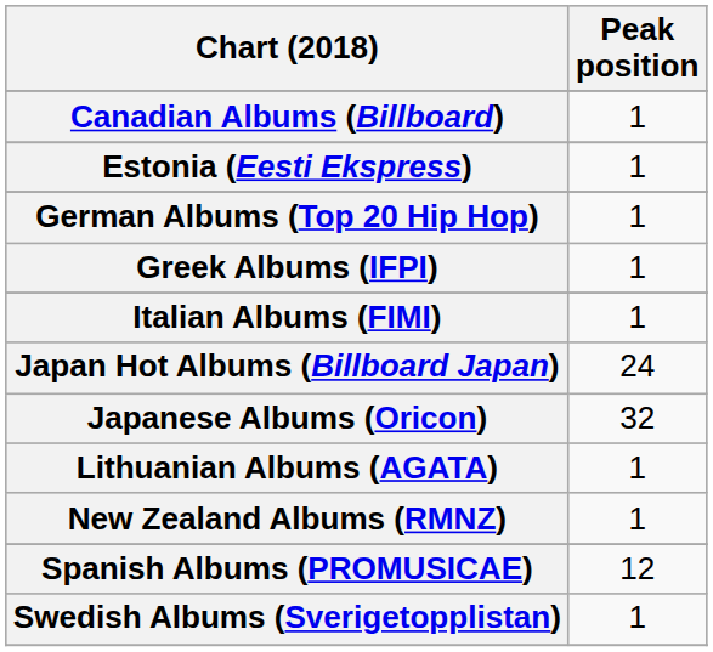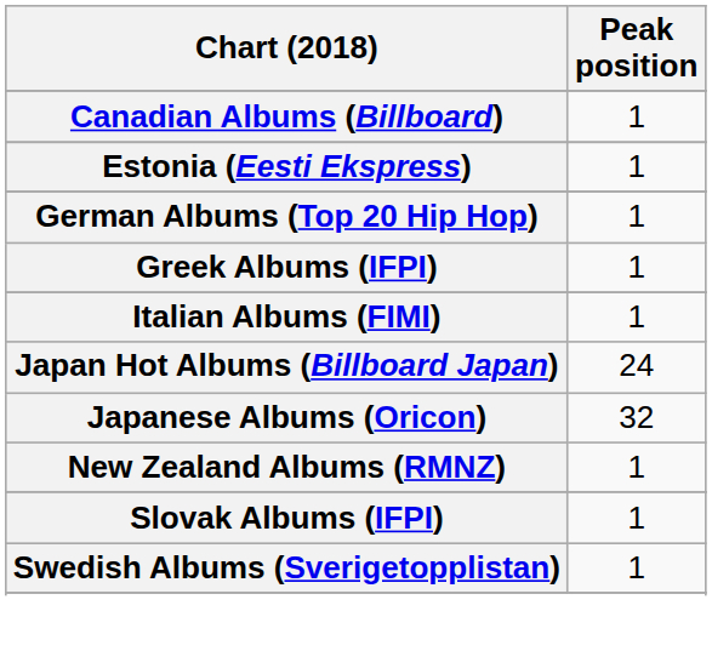- row: Lithuanian Albums (AGATA) | 1
+ row: Slovak Albums (IFPI) | 1
- row: Spanish Albums (PROMUSICAE) | 12
